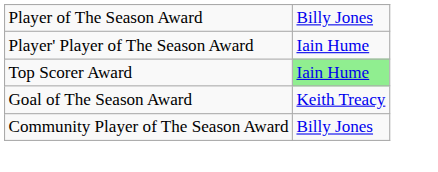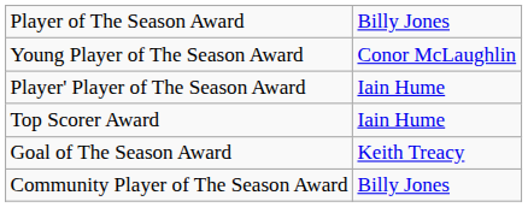+ row: Young Player of The Season Award | Conor McLaughlin
Top Scorer Award | column 2: lightgreen background -> no background
